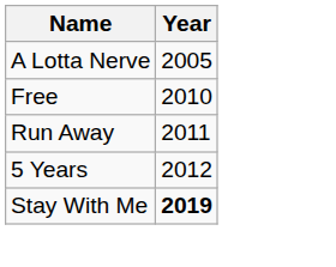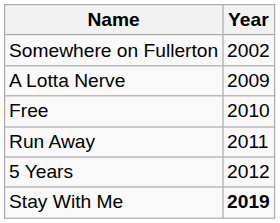+ row: Somewhere on Fullerton | 2002
A Lotta Nerve | Year: 2005 -> 2009
